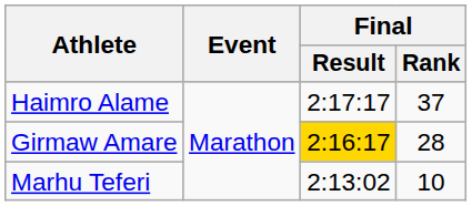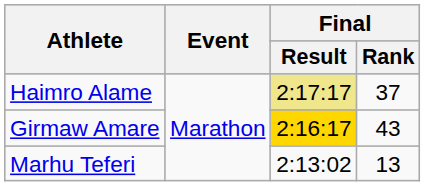Haimro Alame | Final / Result: no background -> khaki background
Girmaw Amare | Final / Rank: 28 -> 43
Marhu Teferi | Final / Rank: 10 -> 13
